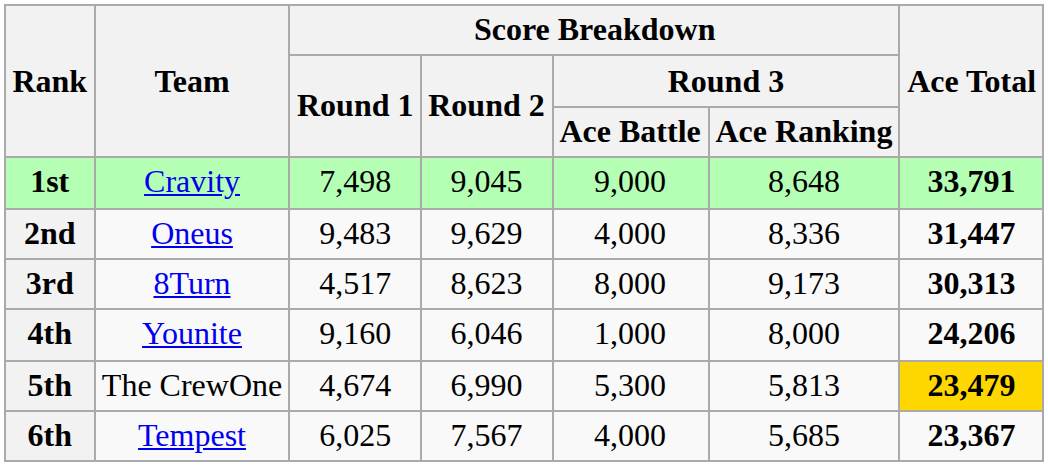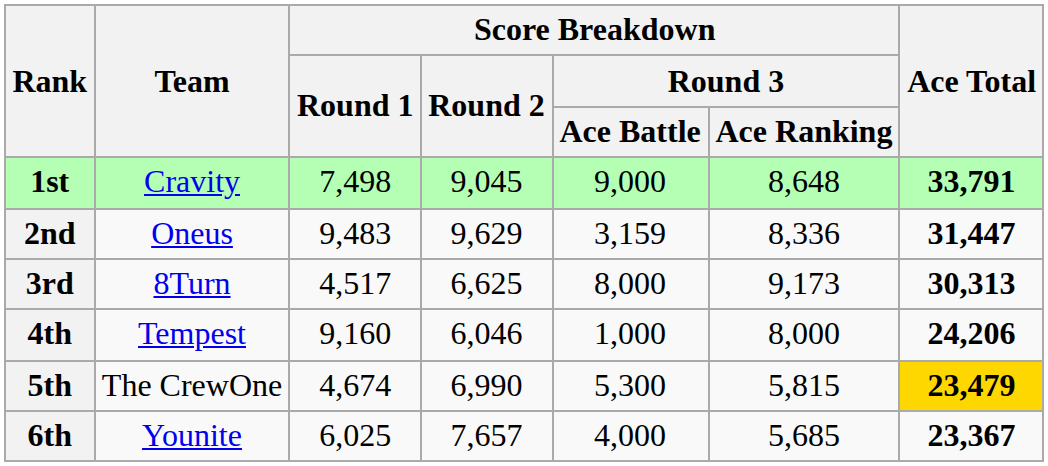2nd | Score Breakdown / Round 3 / Ace Battle: 4,000 -> 3,159
3rd | Score Breakdown / Round 2: 8,623 -> 6,625
4th | Team: Younite -> Tempest
5th | Score Breakdown / Round 3 / Ace Ranking: 5,813 -> 5,815
6th | Team: Tempest -> Younite
6th | Score Breakdown / Round 2: 7,567 -> 7,657
